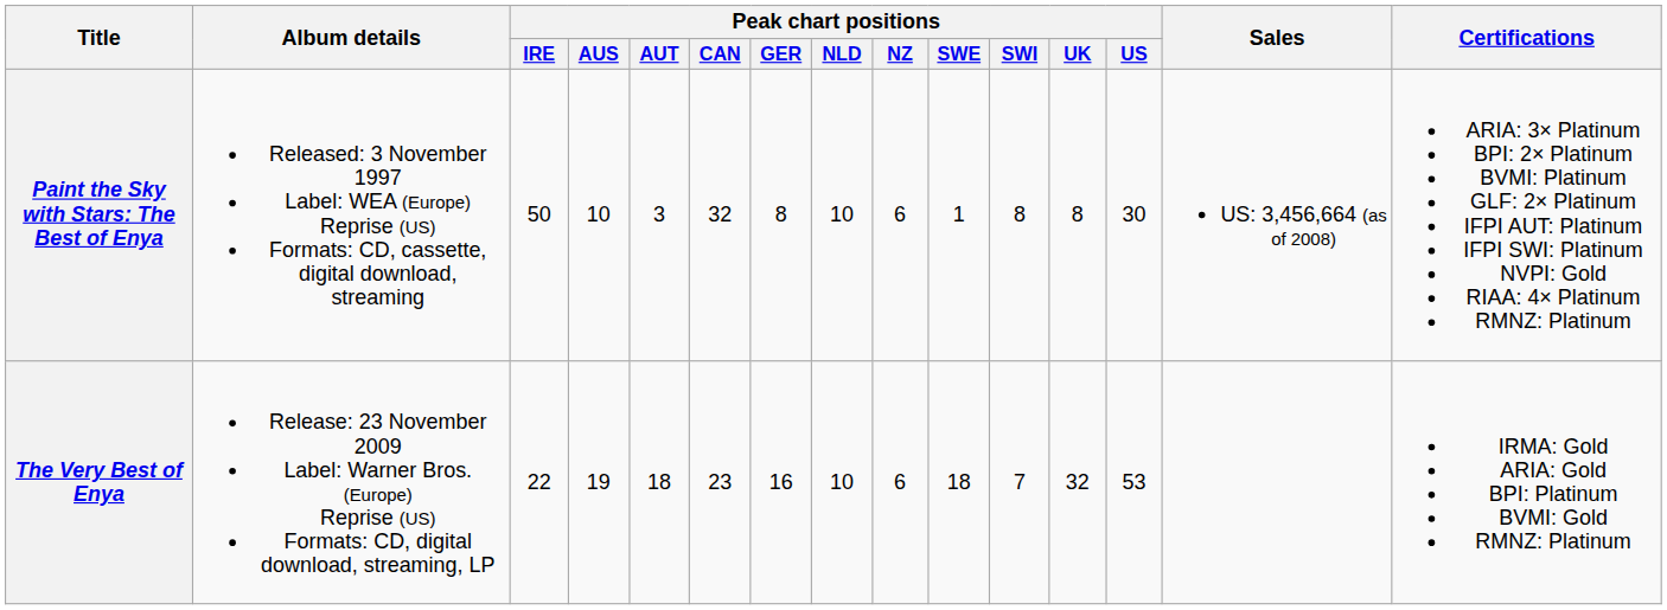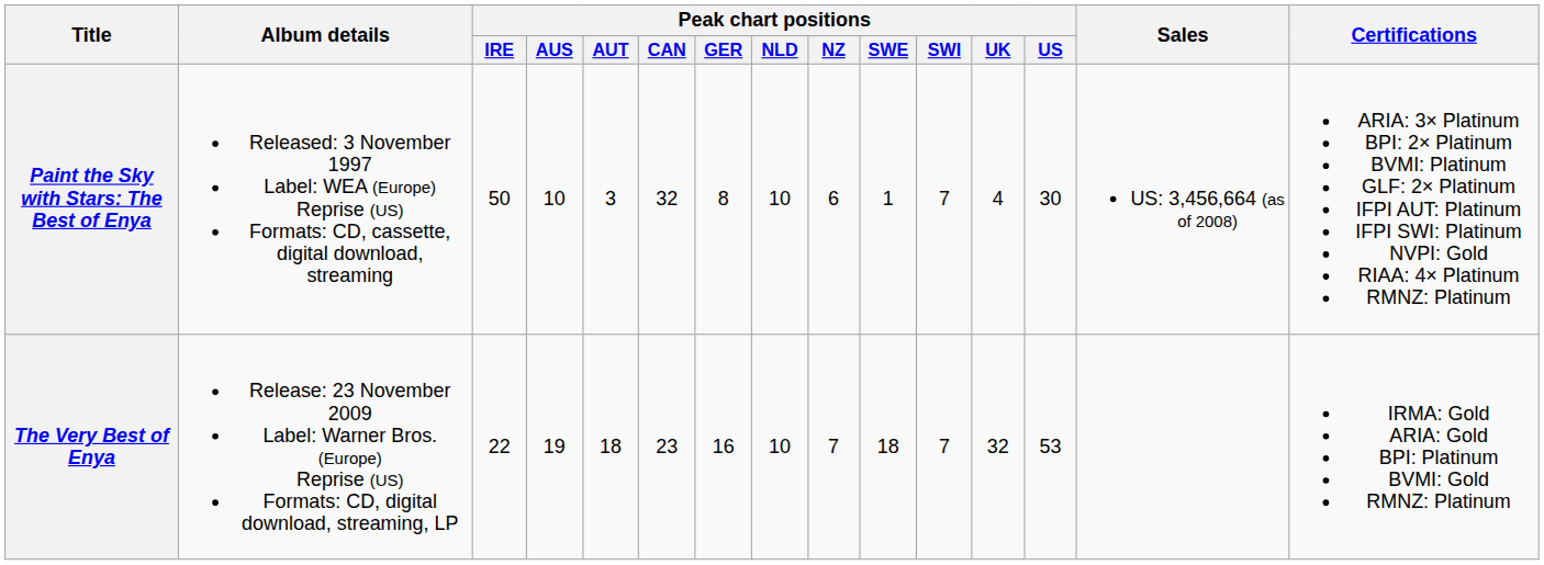Paint the Sky with Stars: The Best of Enya | Peak chart positions / SWI: 8 -> 7
Paint the Sky with Stars: The Best of Enya | Peak chart positions / UK: 8 -> 4
The Very Best of Enya | Peak chart positions / NZ: 6 -> 7
